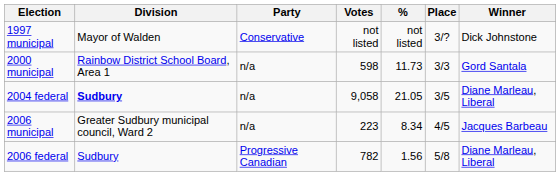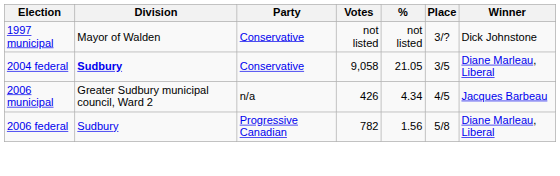- row: 2000 municipal | Rainbow District School Board, Area 1 | n/a | 598 | 11.73 | 3/3 | Gord Santala
2004 federal | Party: n/a -> Conservative
2006 municipal | Votes: 223 -> 426
2006 municipal | %: 8.34 -> 4.34
